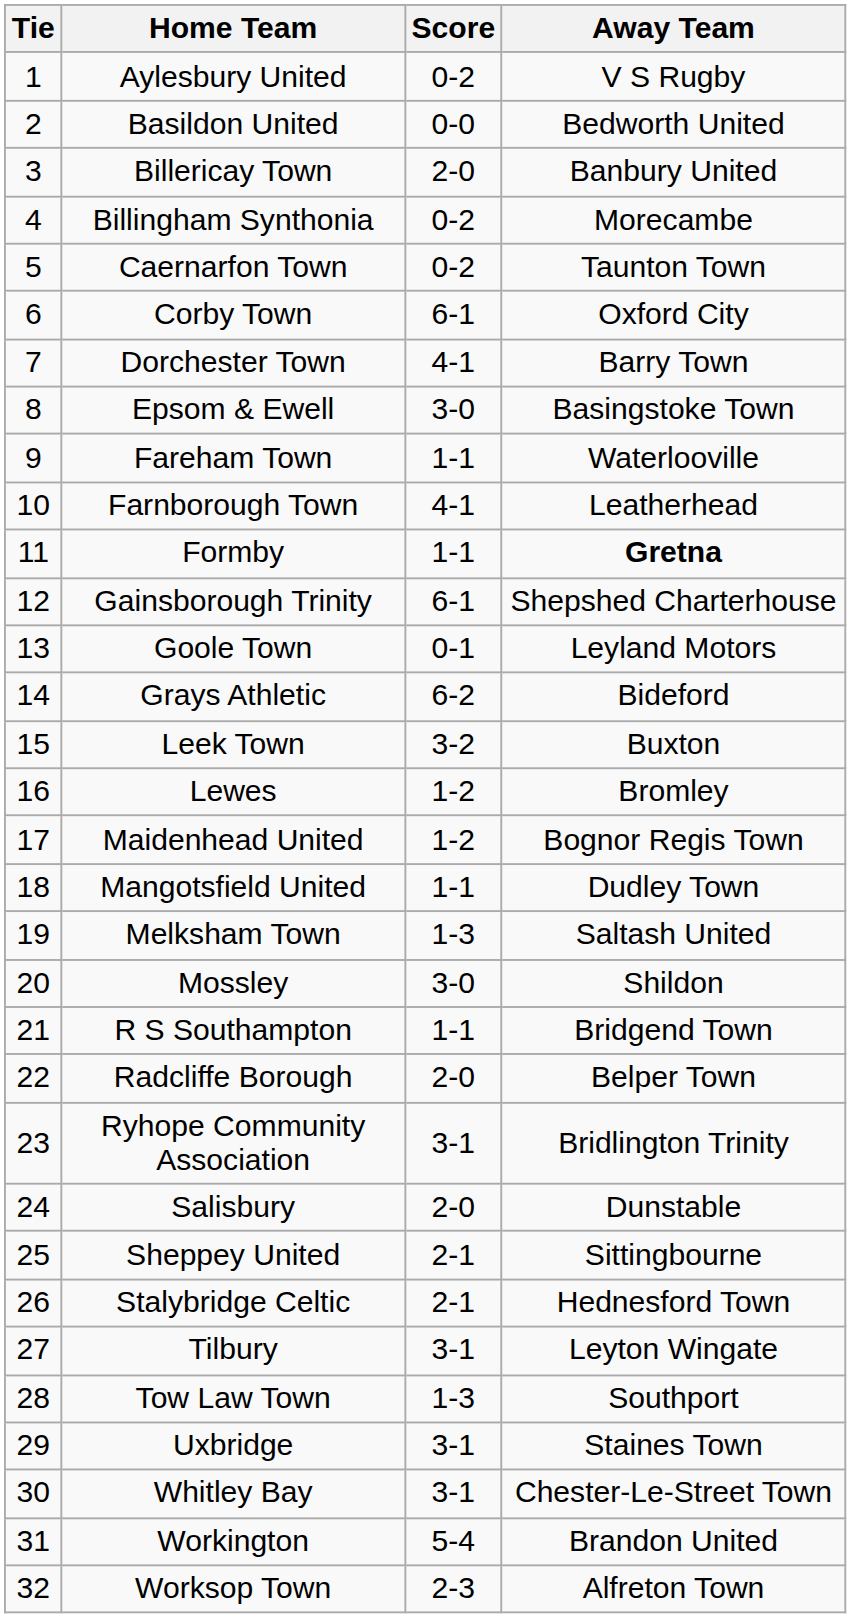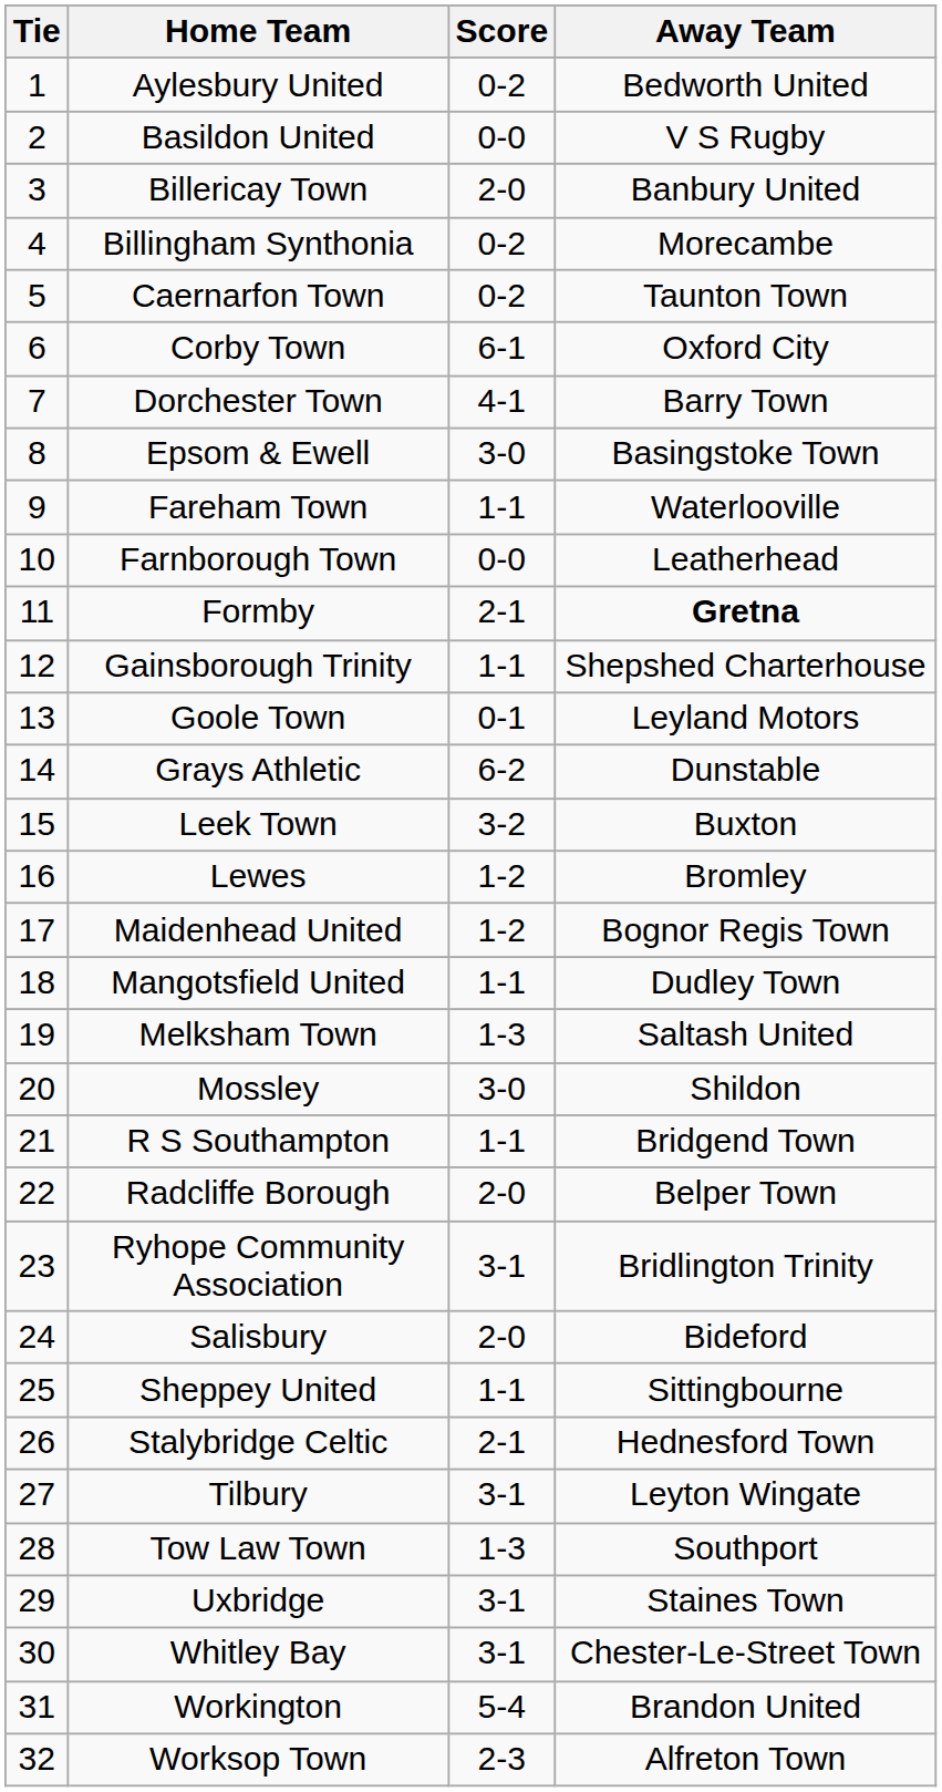Aylesbury United | Away Team: V S Rugby -> Bedworth United
Basildon United | Away Team: Bedworth United -> V S Rugby
Farnborough Town | Score: 4-1 -> 0-0
Formby | Score: 1-1 -> 2-1
Gainsborough Trinity | Score: 6-1 -> 1-1
Grays Athletic | Away Team: Bideford -> Dunstable
Salisbury | Away Team: Dunstable -> Bideford
Sheppey United | Score: 2-1 -> 1-1
